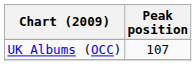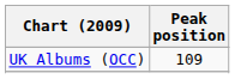UK Albums (OCC) | Peak position: 107 -> 109
